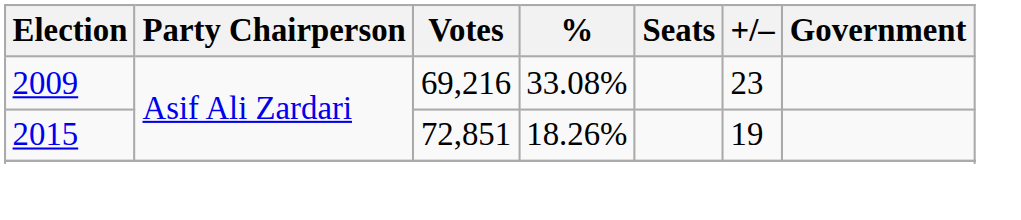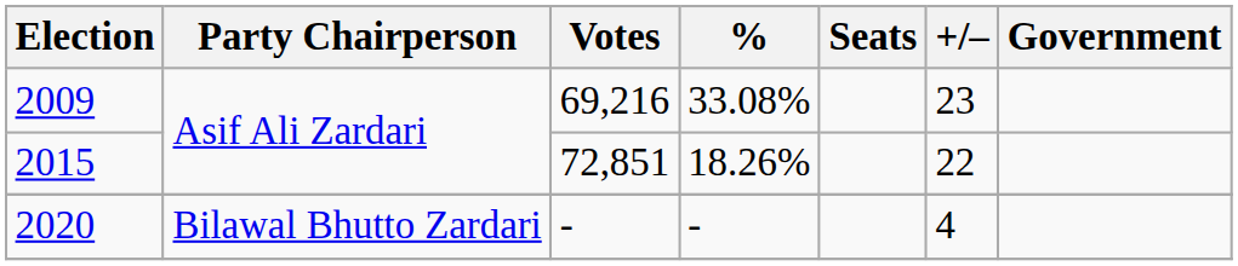2015 | +/–: 19 -> 22
+ row: 2020 | Bilawal Bhutto Zardari | - | - | 4
